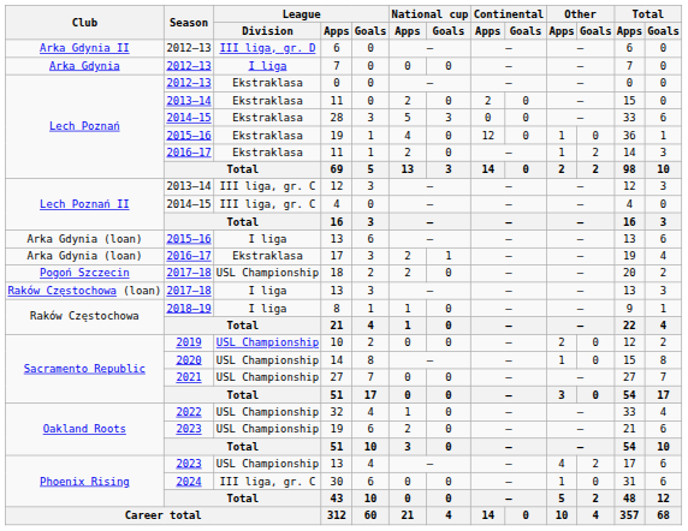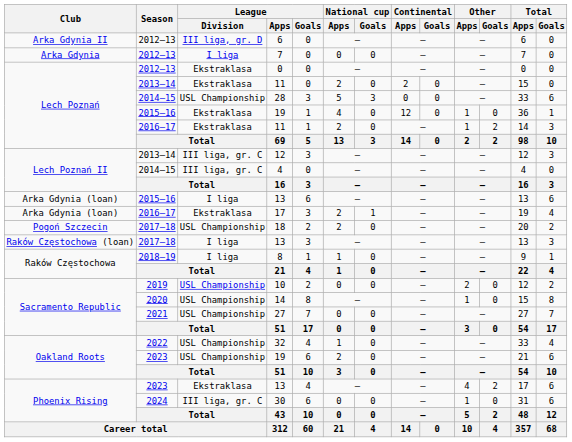28 | League / Division: Ekstraklasa -> USL Championship
2023 / 13 | League / Division: USL Championship -> Ekstraklasa
